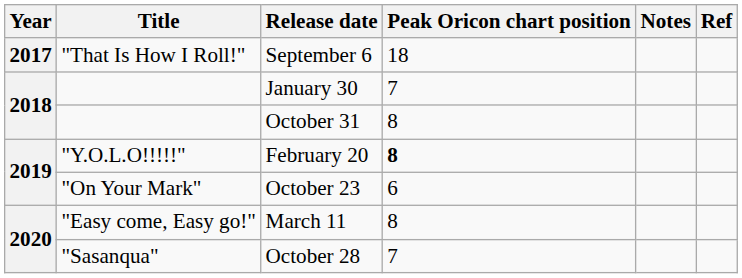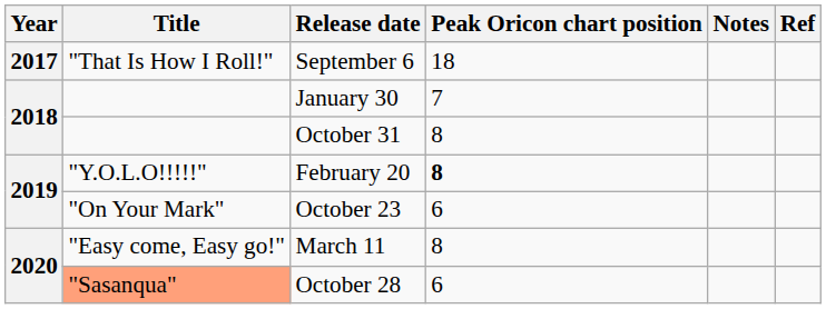October 28 | Title: no background -> lightsalmon background
October 28 | Peak Oricon chart position: 7 -> 6
